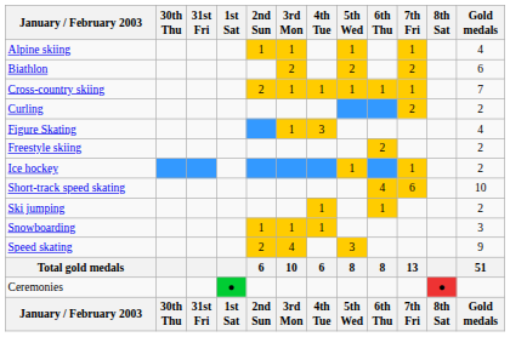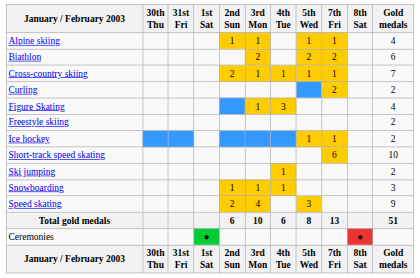- column: 6th Thu | 1 | 2 | 4 | 1 | 8 | 6th Thu
